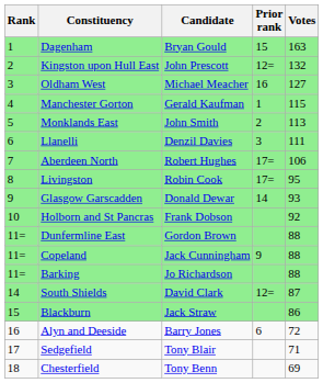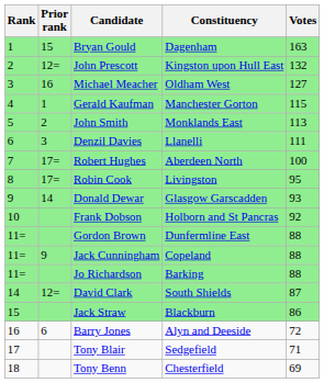columns swapped: Prior rank <-> Constituency
Robert Hughes | Votes: 106 -> 100
